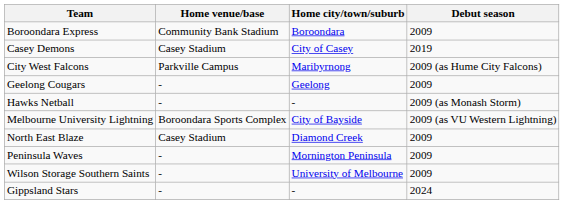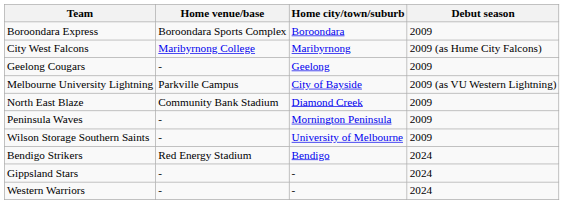Boroondara Express | Home venue/base: Community Bank Stadium -> Boroondara Sports Complex
- row: Casey Demons | Casey Stadium | City of Casey | 2019
City West Falcons | Home venue/base: Parkville Campus -> Maribyrnong College
- row: Hawks Netball | - | - | 2009 (as Monash Storm)
Melbourne University Lightning | Home venue/base: Boroondara Sports Complex -> Parkville Campus
North East Blaze | Home venue/base: Casey Stadium -> Community Bank Stadium
+ row: Bendigo Strikers | Red Energy Stadium | Bendigo | 2024
+ row: Western Warriors | - | - | 2024
